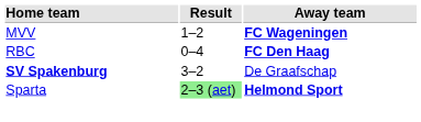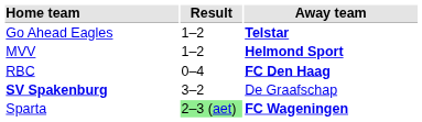+ row: Go Ahead Eagles | 1–2 | Telstar
MVV | Away team: FC Wageningen -> Helmond Sport
Sparta | Away team: Helmond Sport -> FC Wageningen
